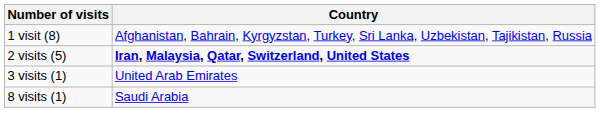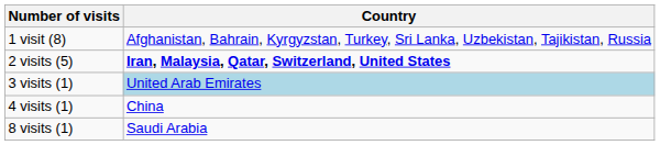3 visits (1) | Country: no background -> lightblue background
+ row: 4 visits (1) | China
